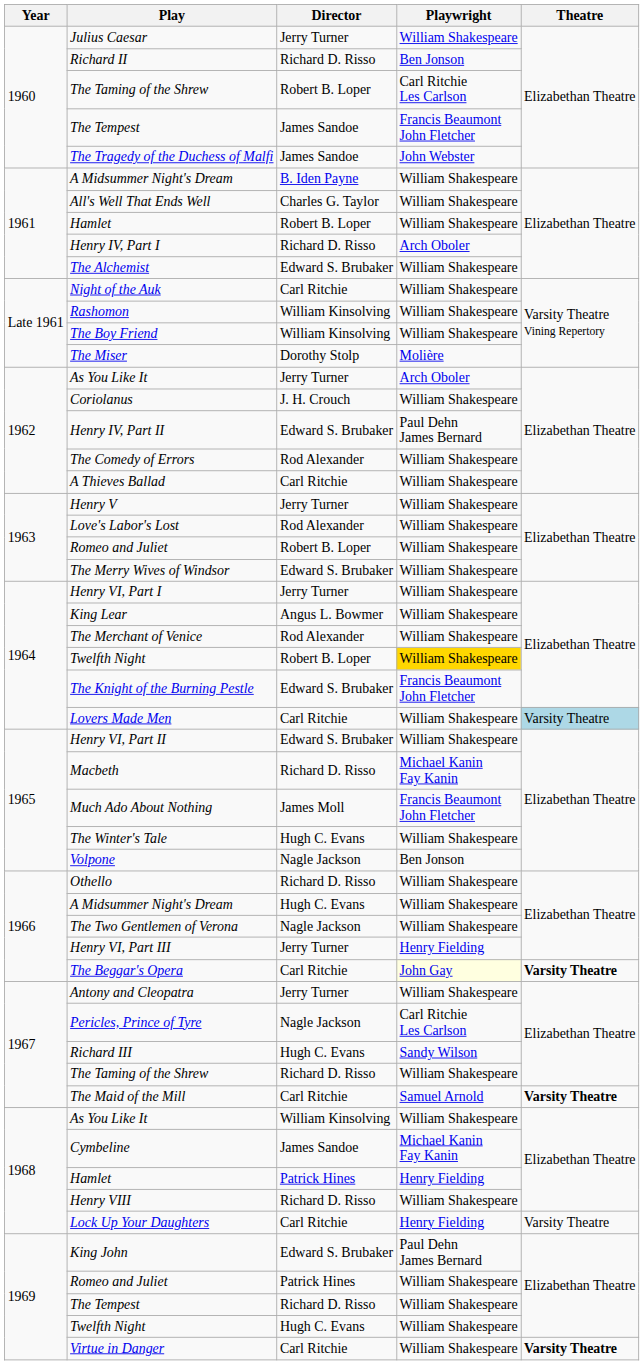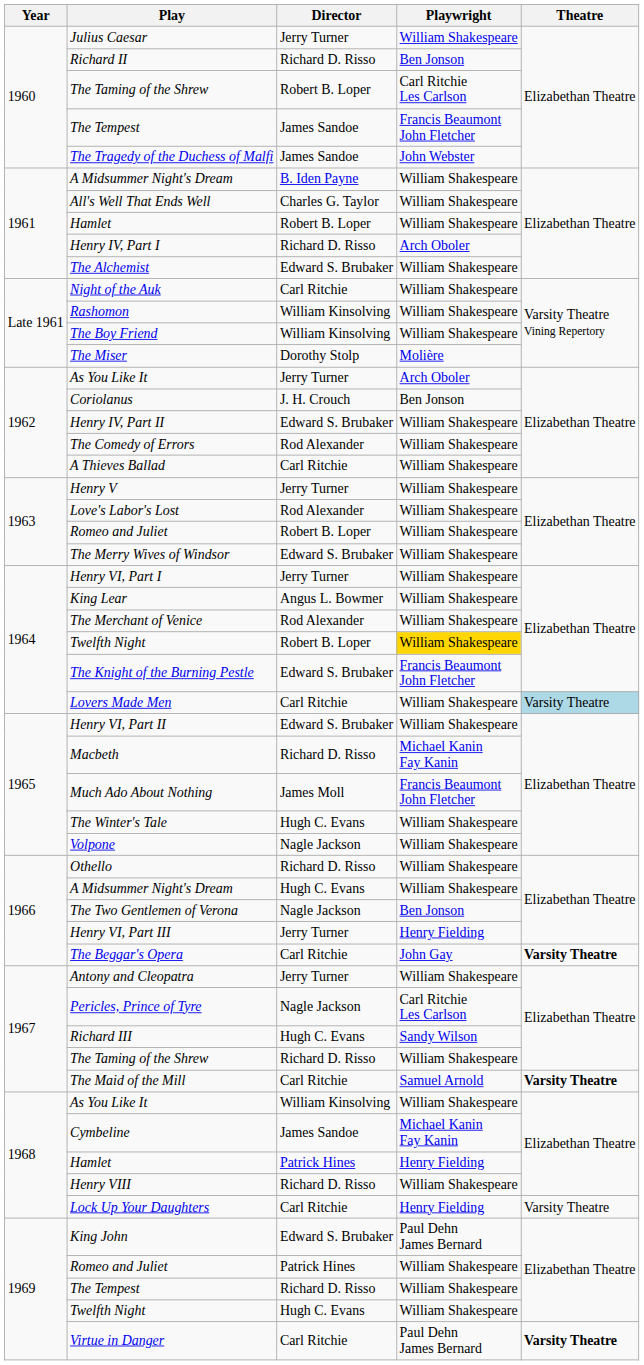Coriolanus | Playwright: William Shakespeare -> Ben Jonson
Henry IV, Part II | Playwright: Paul Dehn James Bernard -> William Shakespeare
Volpone | Playwright: Ben Jonson -> William Shakespeare
The Two Gentlemen of Verona | Playwright: William Shakespeare -> Ben Jonson
The Beggar's Opera | Playwright: lightyellow background -> no background
Virtue in Danger | Playwright: William Shakespeare -> Paul Dehn James Bernard
